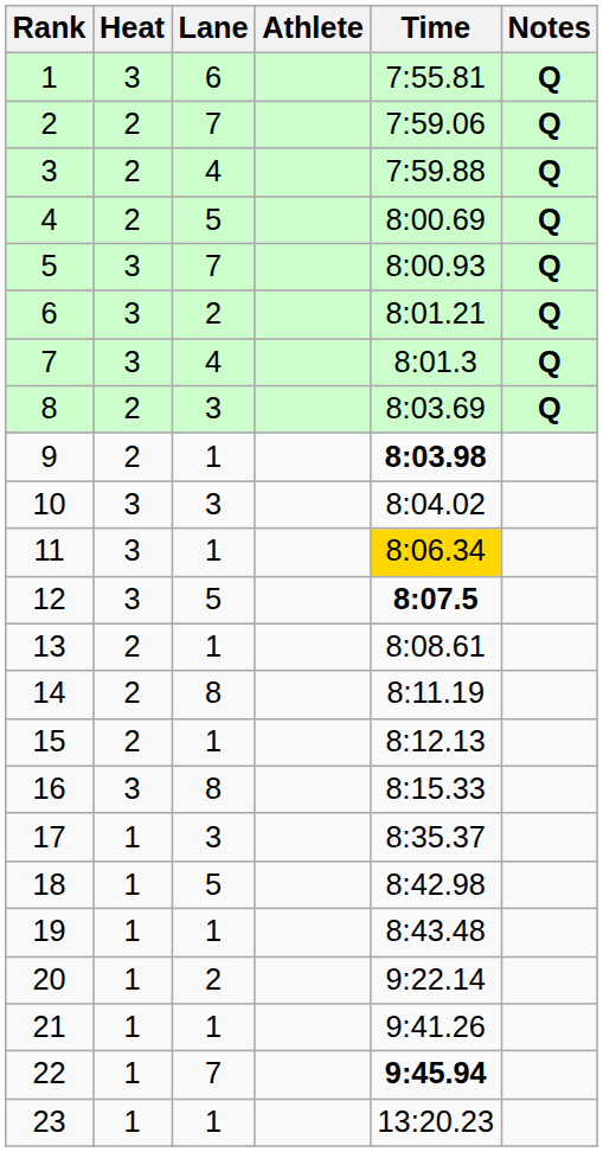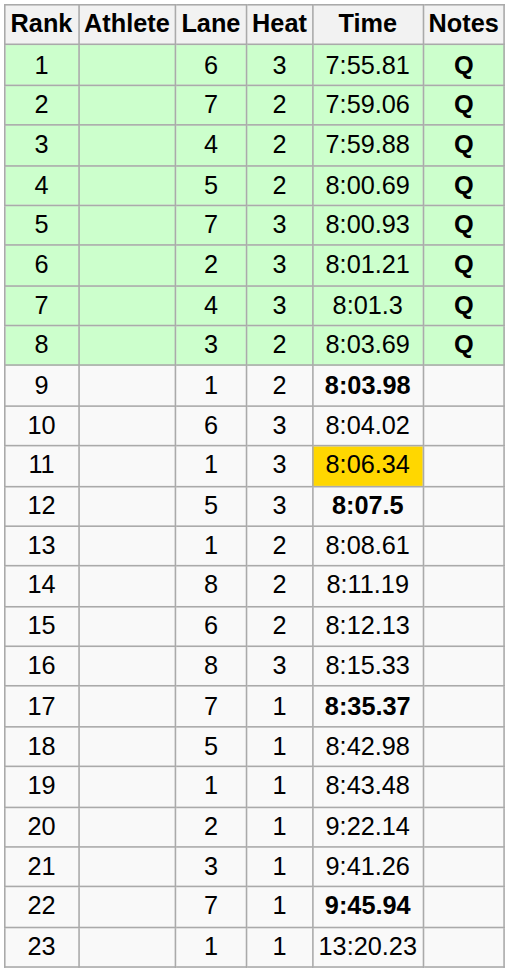columns swapped: Heat <-> Athlete
10 | Lane: 3 -> 6
15 | Lane: 1 -> 6
17 | Lane: 3 -> 7
17 | Time: normal -> bold
21 | Lane: 1 -> 3
